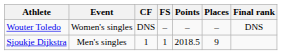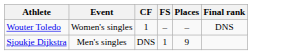- column: Points | – | 2018.5
Wouter Toledo | CF: DNS -> 1
Sjoukje Dijkstra | CF: 1 -> DNS
